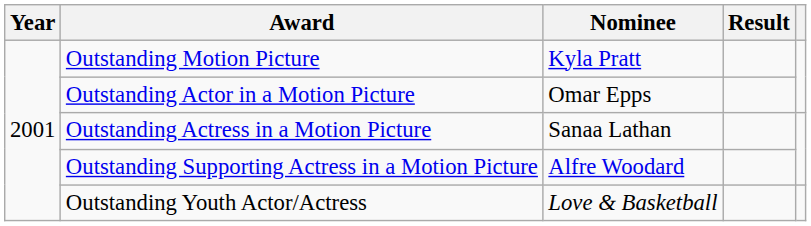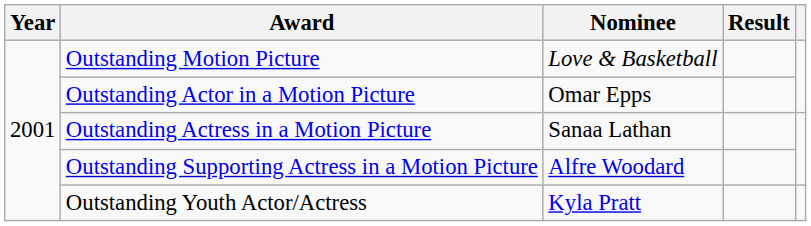Outstanding Motion Picture | Nominee: Kyla Pratt -> Love & Basketball
Outstanding Youth Actor/Actress | Nominee: Love & Basketball -> Kyla Pratt
